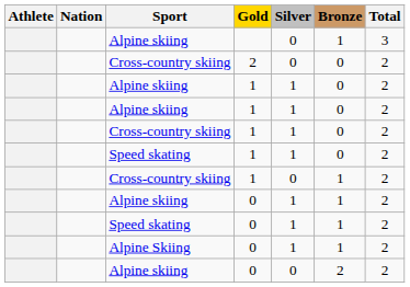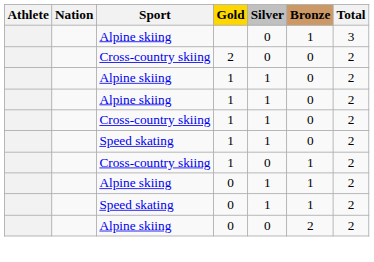- row: Alpine Skiing | 0 | 1 | 1 | 2
